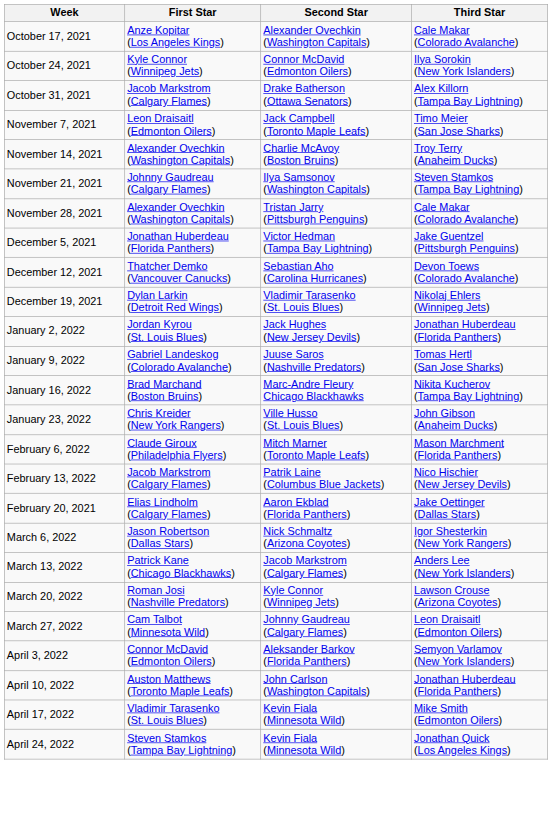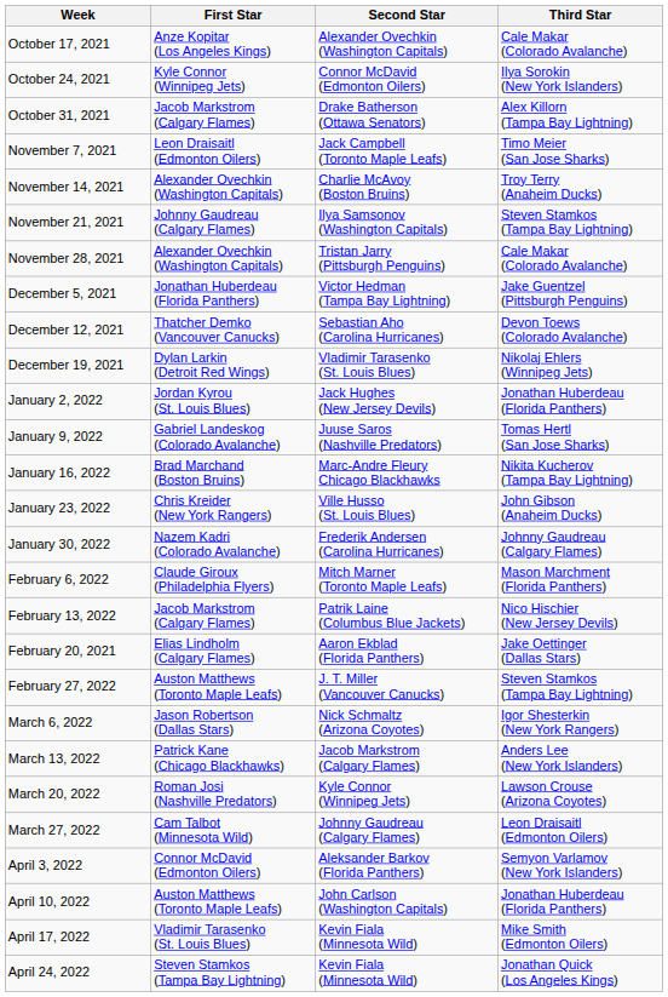+ row: January 30, 2022 | Nazem Kadri (Colorado Avalanche) | Frederik Andersen (Carolina Hurricanes) | Johnny Gaudreau (Calgary Flames)
+ row: February 27, 2022 | Auston Matthews (Toronto Maple Leafs) | J. T. Miller (Vancouver Canucks) | Steven Stamkos (Tampa Bay Lightning)
